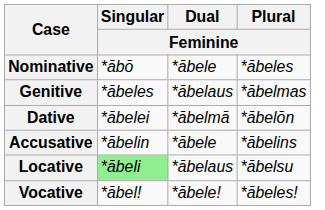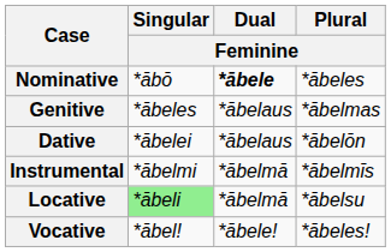Nominative | Dual / Feminine: normal -> bold
Dative | Dual / Feminine: *ābelmā -> *ābelaus
- row: Accusative | *ābelin | *ābele | *ābelins
+ row: Instrumental | *ābelmi | *ābelmā | *ābelmīs
Locative | Dual / Feminine: *ābelaus -> *ābelmā
